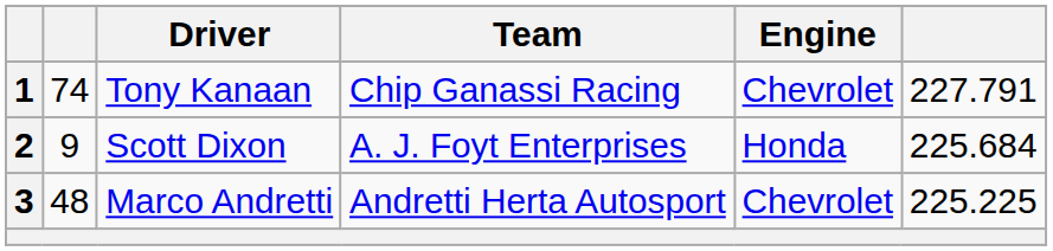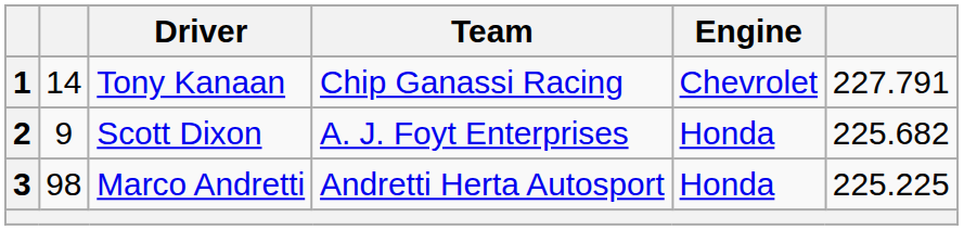1 | column 2: 74 -> 14
2 | column 6: 225.684 -> 225.682
3 | column 2: 48 -> 98
3 | Engine: Chevrolet -> Honda
